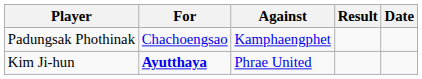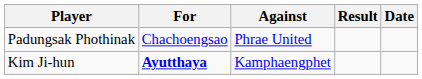Padungsak Phothinak | Against: Kamphaengphet -> Phrae United
Kim Ji-hun | Against: Phrae United -> Kamphaengphet
